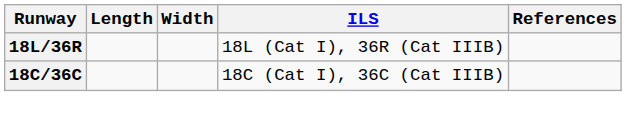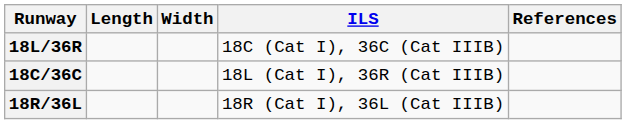18L/36R | ILS: 18L (Cat I), 36R (Cat IIIB) -> 18C (Cat I), 36C (Cat IIIB)
18C/36C | ILS: 18C (Cat I), 36C (Cat IIIB) -> 18L (Cat I), 36R (Cat IIIB)
+ row: 18R/36L | 18R (Cat I), 36L (Cat IIIB)
